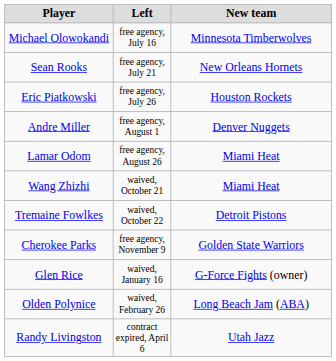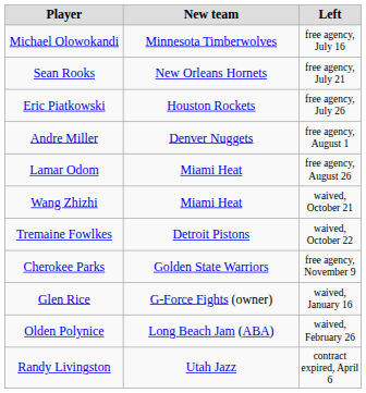columns swapped: Left <-> New team
